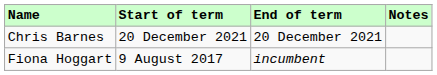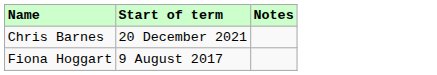- column: End of term | 20 December 2021 | incumbent
